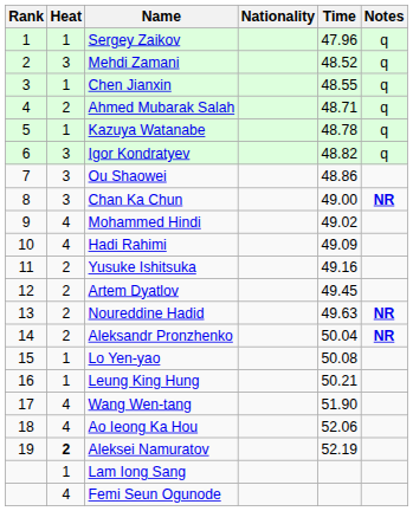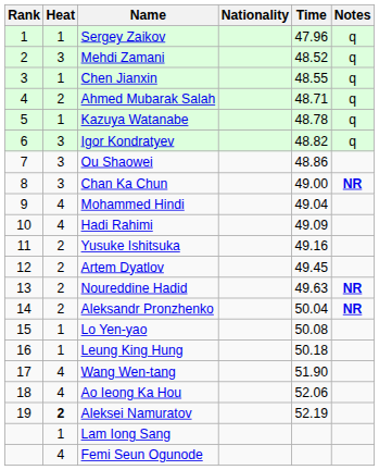Mohammed Hindi | Time: 49.02 -> 49.04
Leung King Hung | Time: 50.21 -> 50.18
